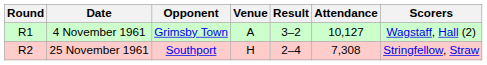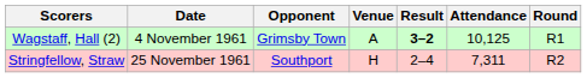columns swapped: Round <-> Scorers
4 November 1961 | Result: normal -> bold
4 November 1961 | Attendance: 10,127 -> 10,125
25 November 1961 | Attendance: 7,308 -> 7,311
